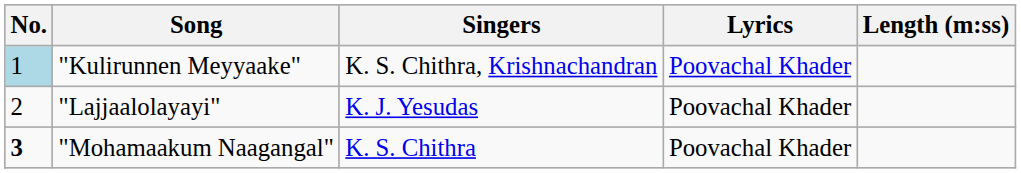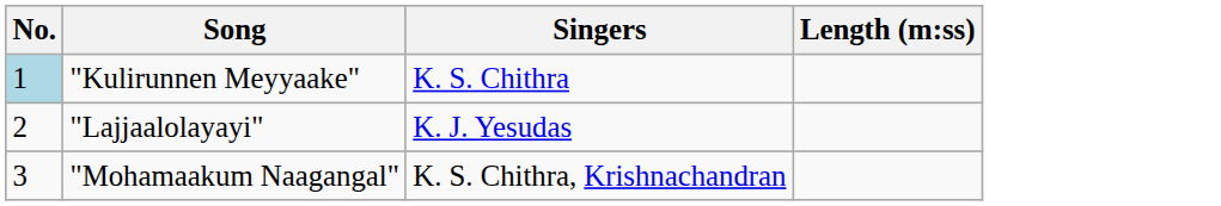- column: Lyrics | Poovachal Khader | Poovachal Khader | Poovachal Khader
"Kulirunnen Meyyaake" | Singers: K. S. Chithra, Krishnachandran -> K. S. Chithra
"Mohamaakum Naagangal" | No.: bold -> normal
"Mohamaakum Naagangal" | Singers: K. S. Chithra -> K. S. Chithra, Krishnachandran
